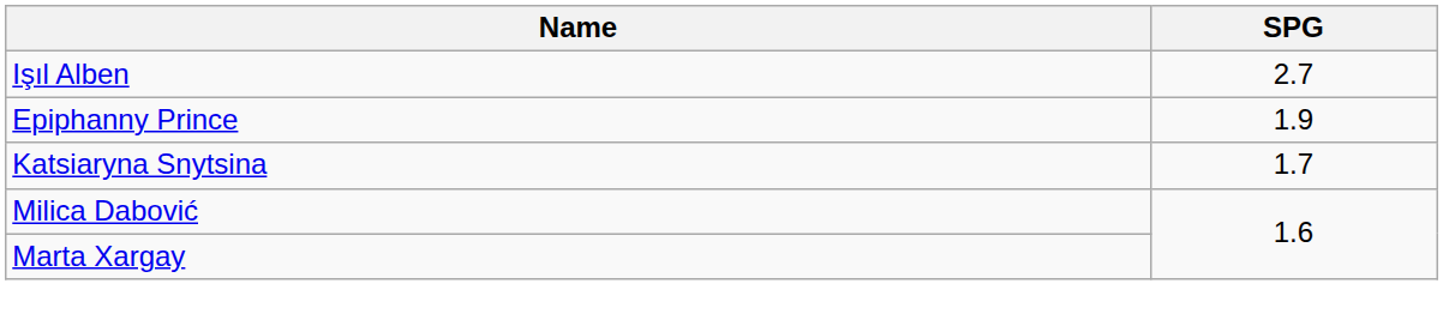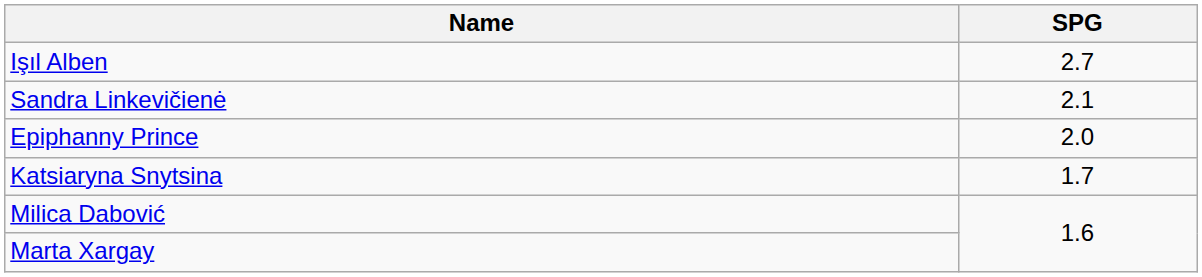+ row: Sandra Linkevičienė | 2.1
Epiphanny Prince | SPG: 1.9 -> 2.0
